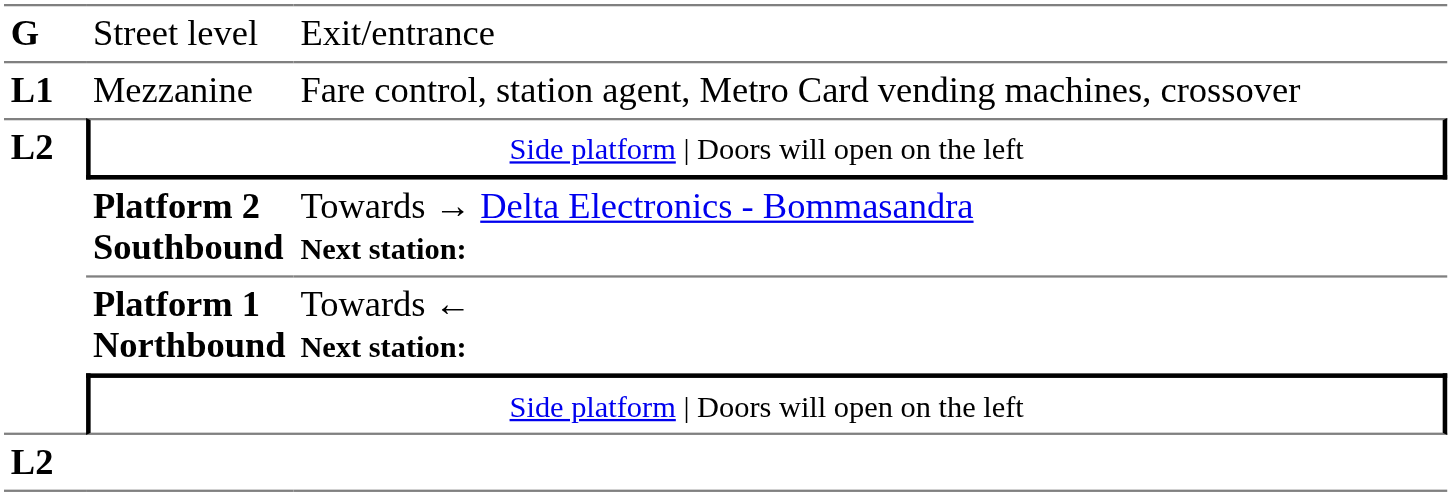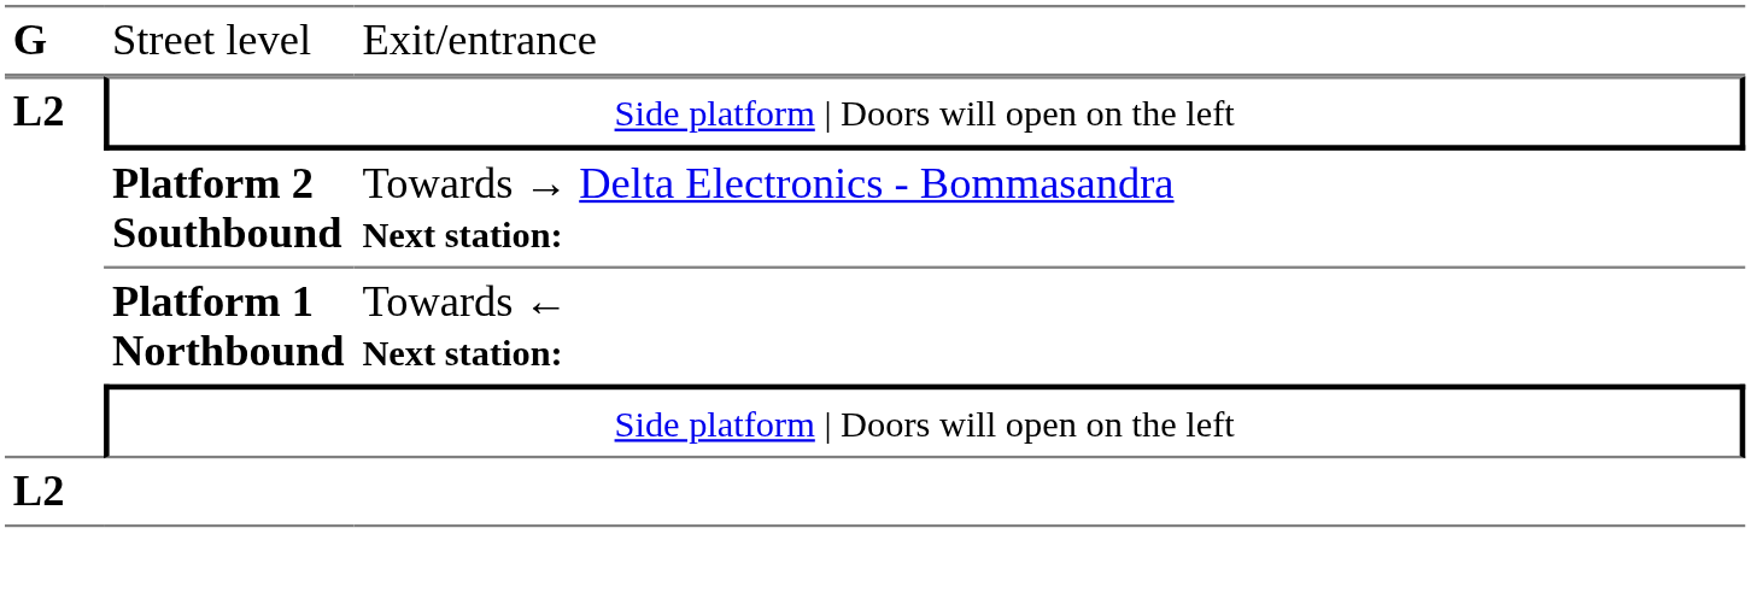- row: L1 | Mezzanine | Fare control, station agent, Metro Card vending machines, crossover
